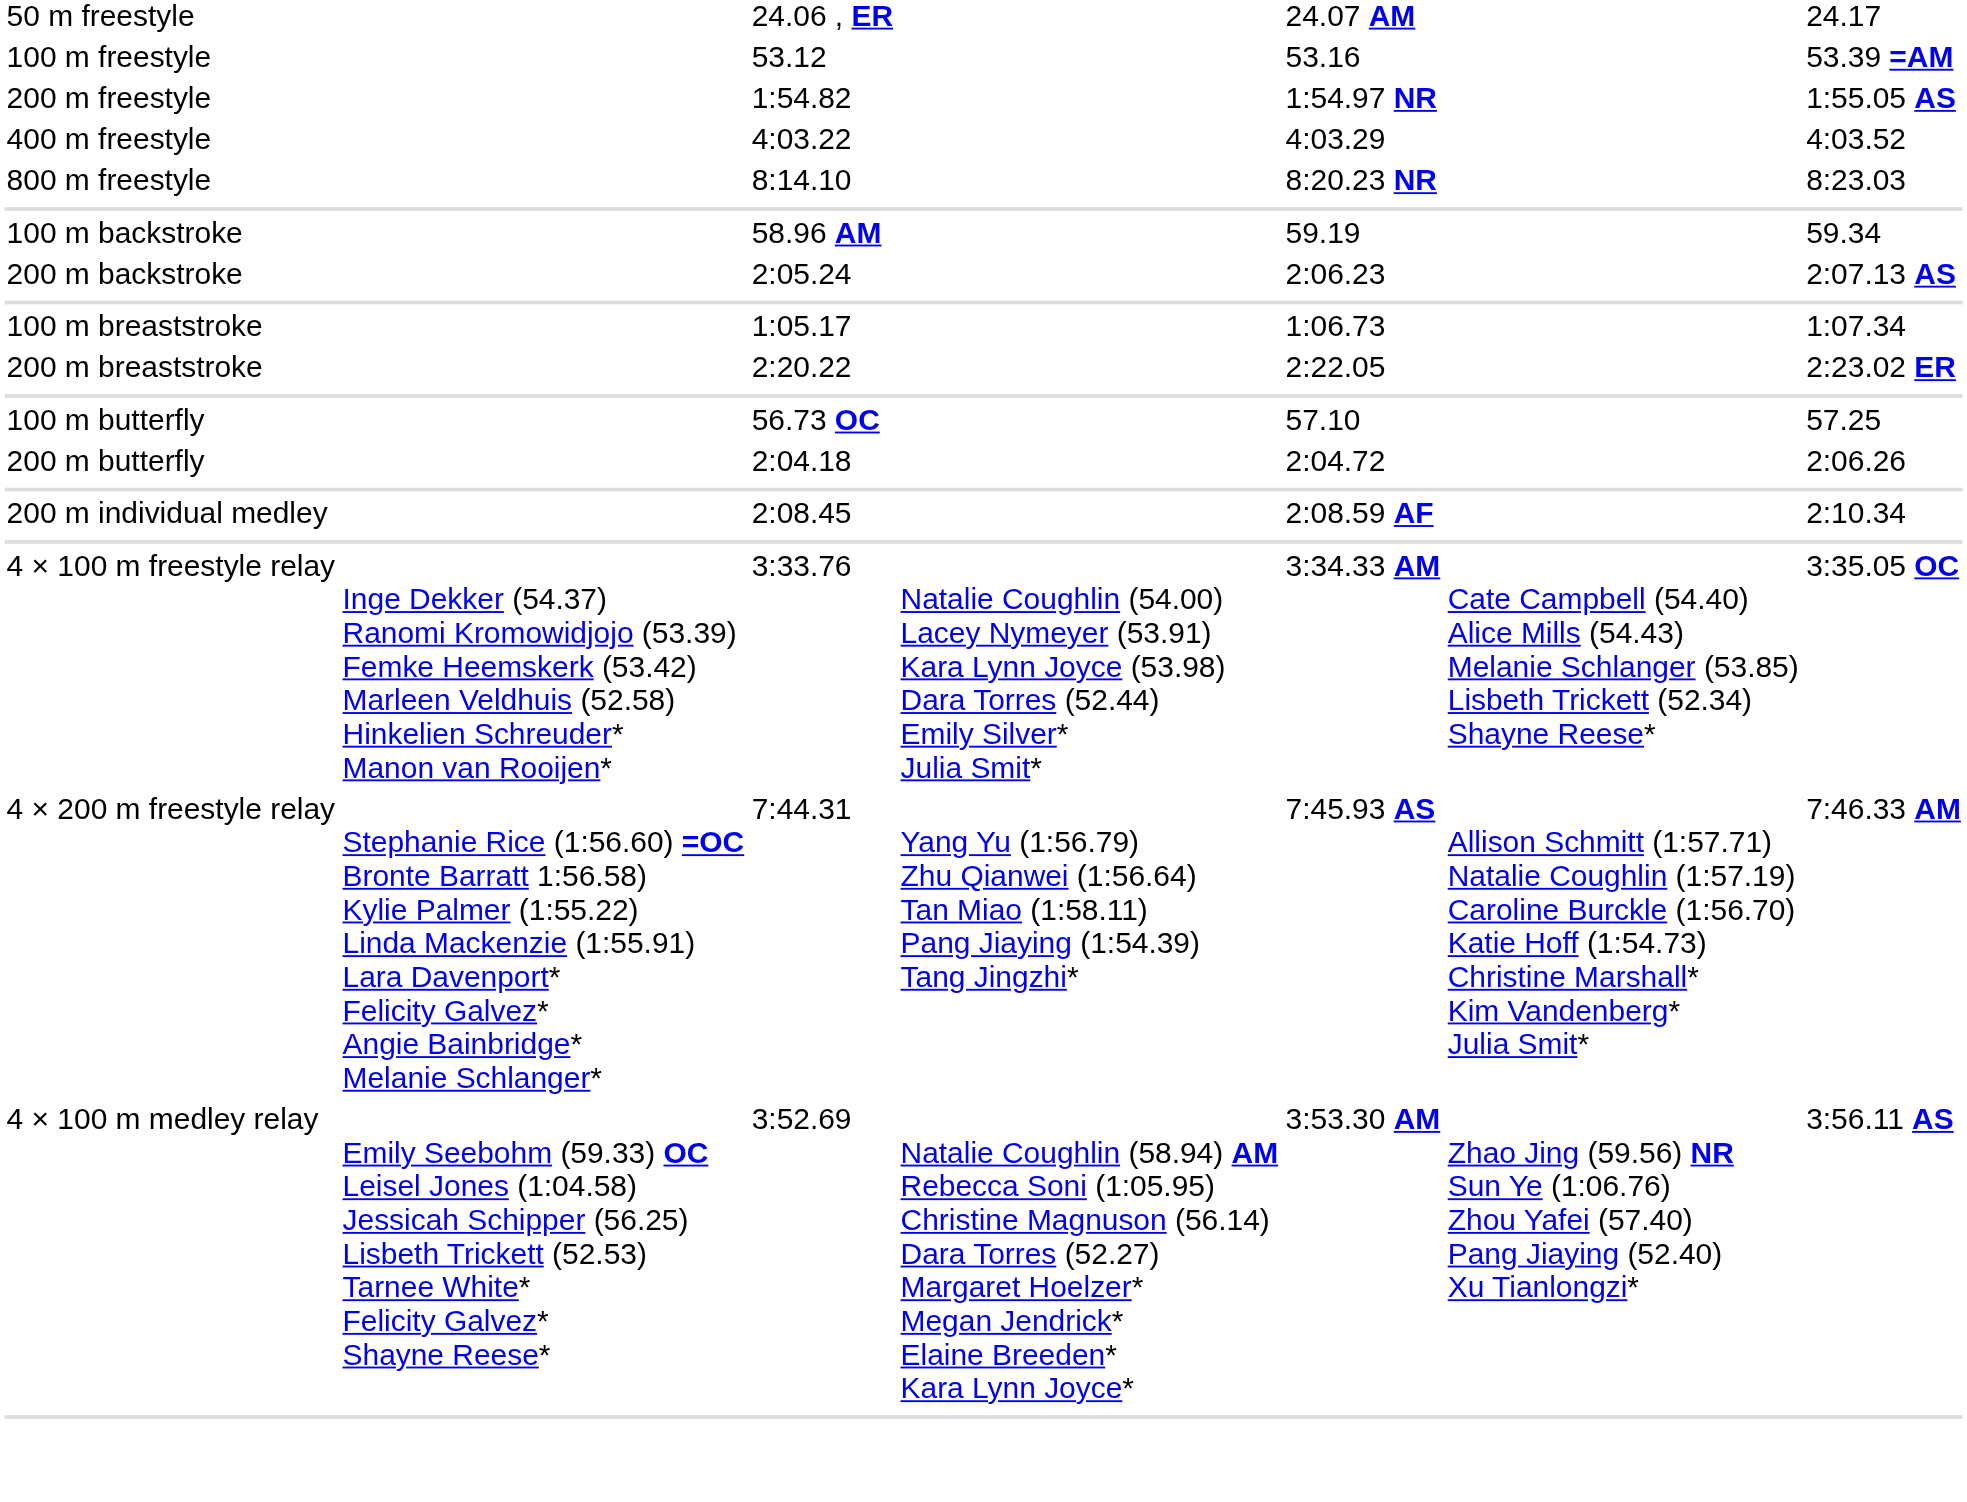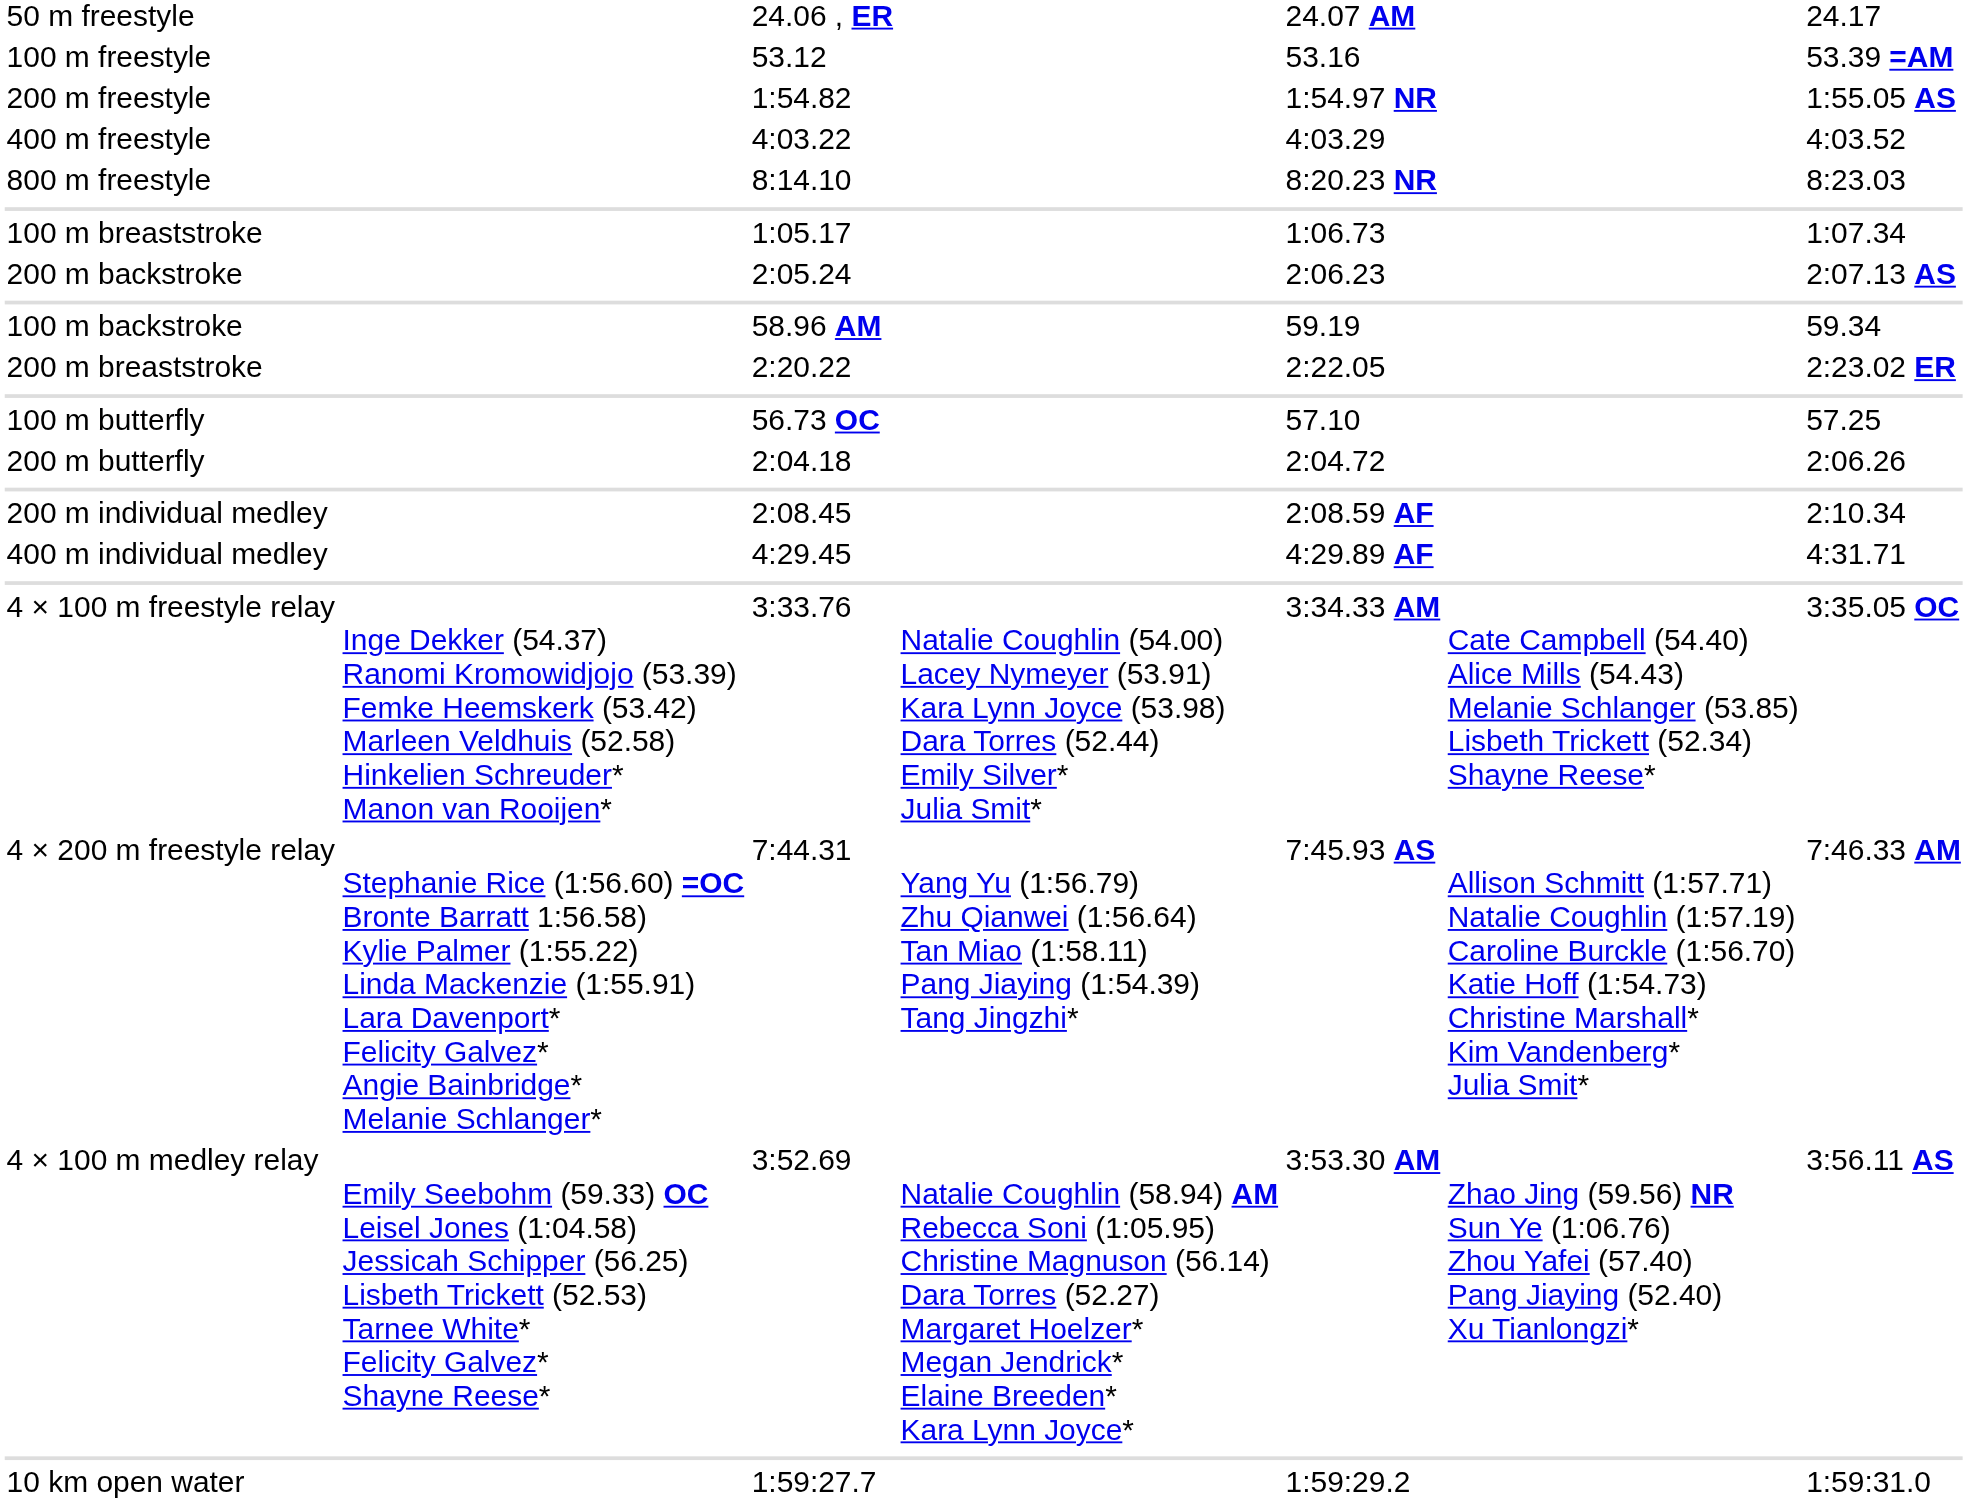rows swapped: 100 m backstroke <-> 100 m breaststroke
+ row: 400 m individual medley | 4:29.45 | 4:29.89 AF | 4:31.71
+ row: 10 km open water | 1:59:27.7 | 1:59:29.2 | 1:59:31.0
